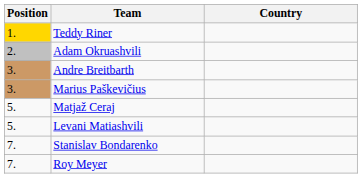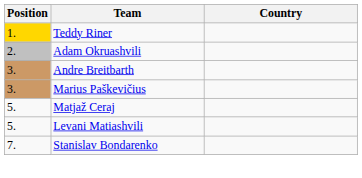- row: 7. | Roy Meyer
